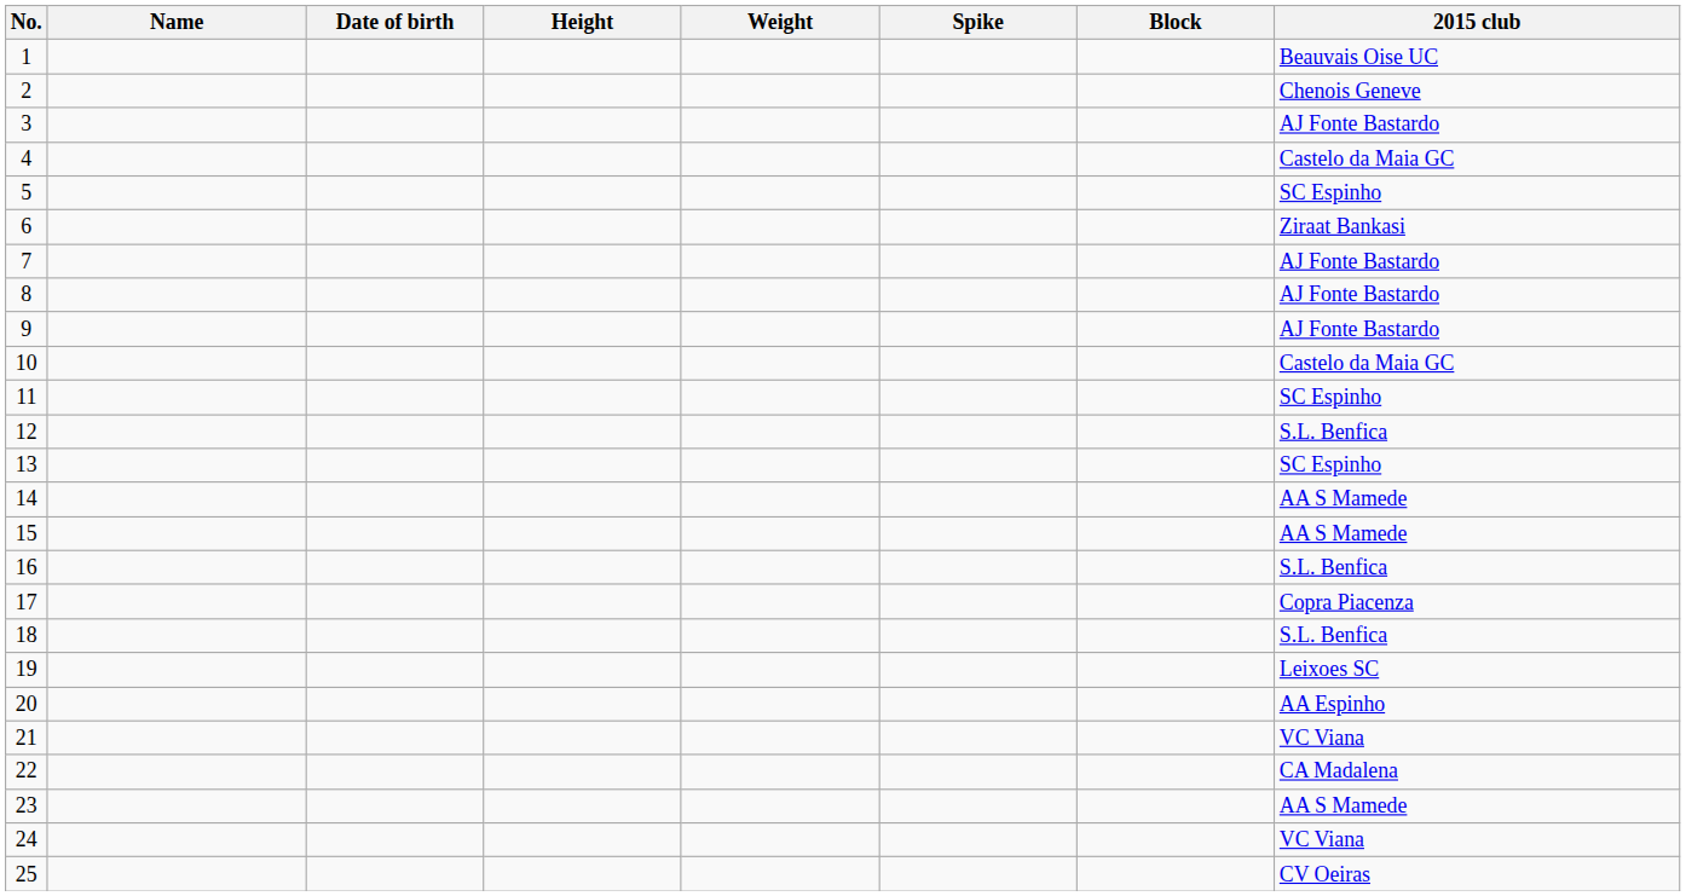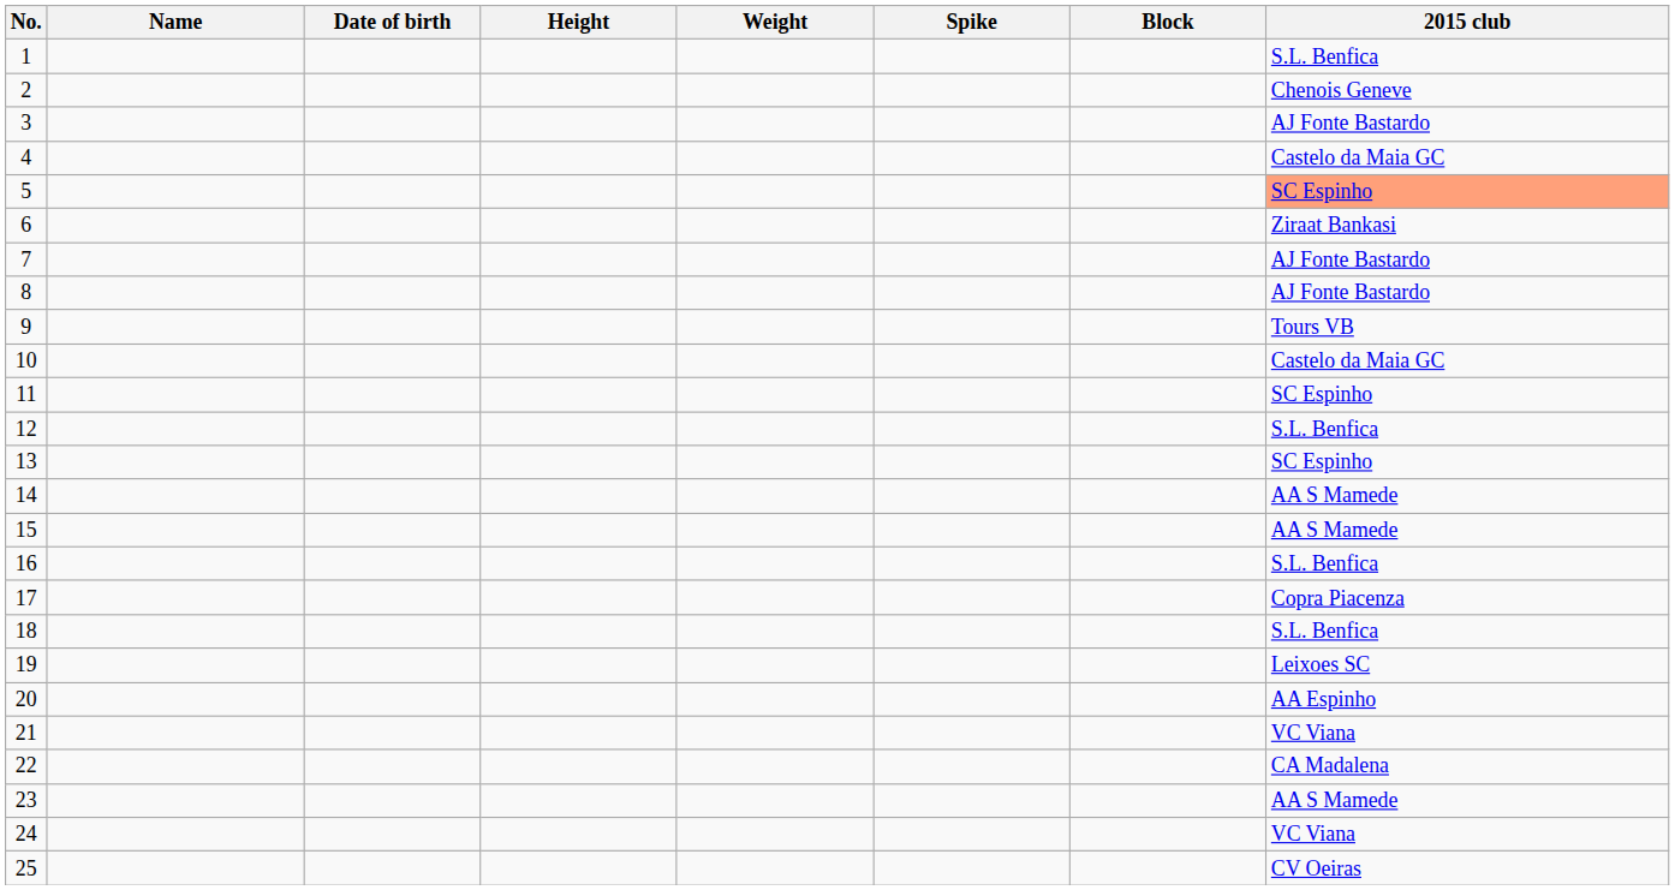1 | 2015 club: Beauvais Oise UC -> S.L. Benfica
5 | 2015 club: no background -> lightsalmon background
9 | 2015 club: AJ Fonte Bastardo -> Tours VB
